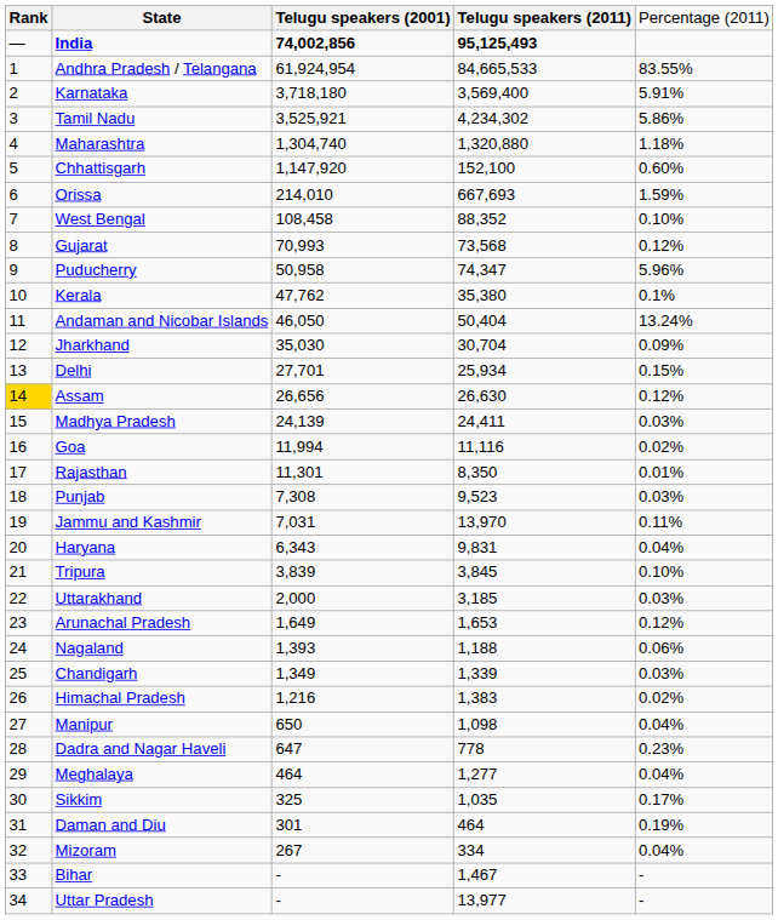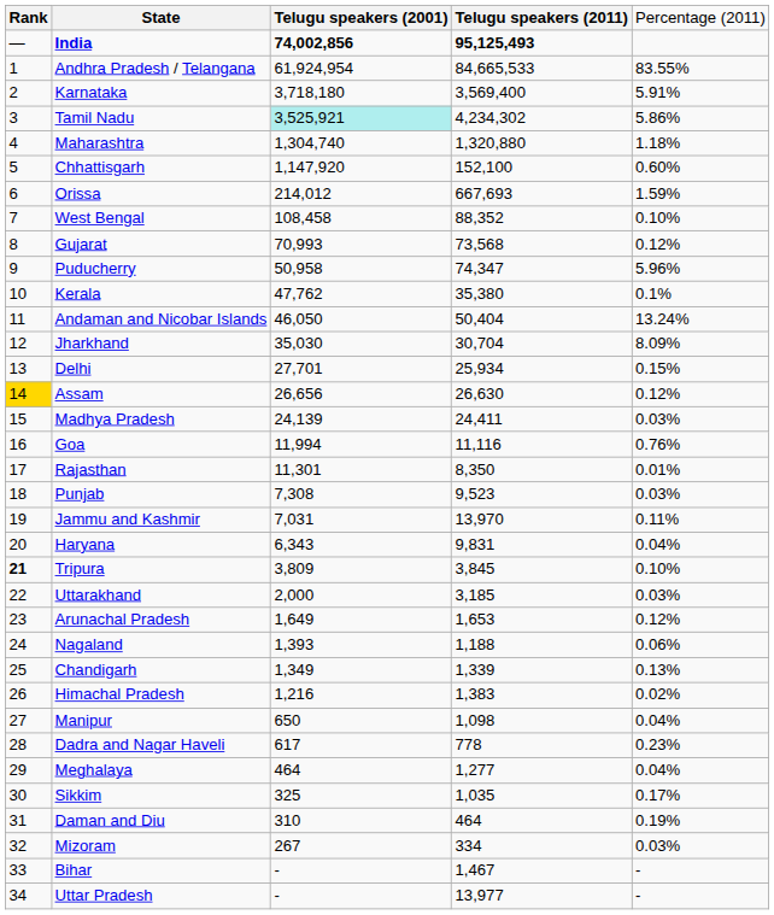Tamil Nadu | column 3: no background -> paleturquoise background
Orissa | column 3: 214,010 -> 214,012
Jharkhand | column 5: 0.09% -> 8.09%
Goa | column 5: 0.02% -> 0.76%
Tripura | column 1: normal -> bold
Tripura | column 3: 3,839 -> 3,809
Chandigarh | column 5: 0.03% -> 0.13%
Dadra and Nagar Haveli | column 3: 647 -> 617
Daman and Diu | column 3: 301 -> 310
Mizoram | column 5: 0.04% -> 0.03%
